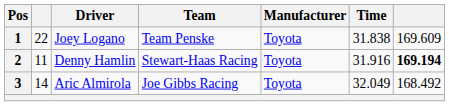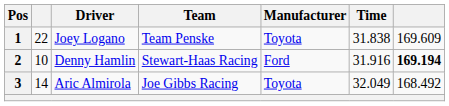2 | column 2: 11 -> 10
2 | Manufacturer: Toyota -> Ford
